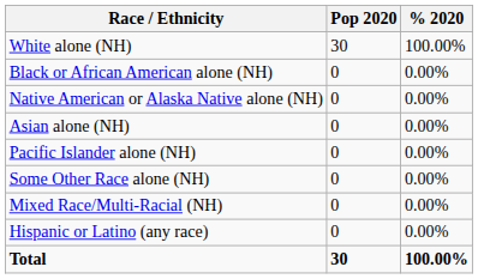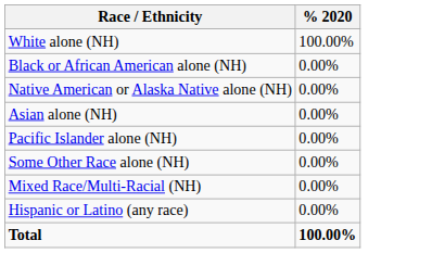- column: Pop 2020 | 30 | 0 | 0 | 0 | 0 | 0 | 0 | 0 | 30
